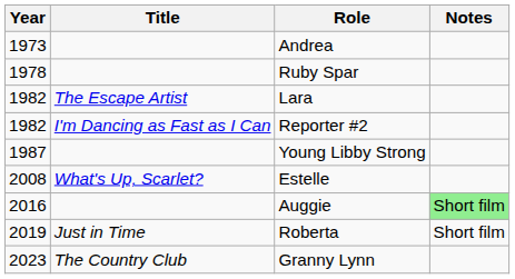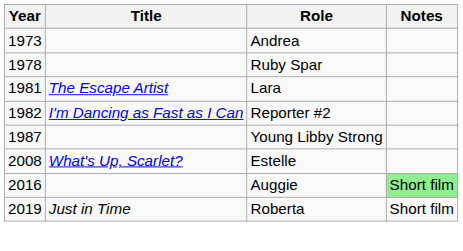Lara | Year: 1982 -> 1981
- row: 2023 | The Country Club | Granny Lynn
